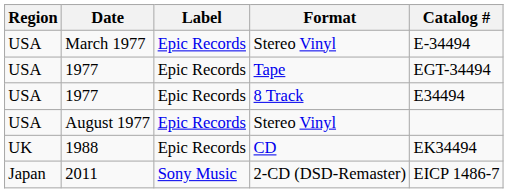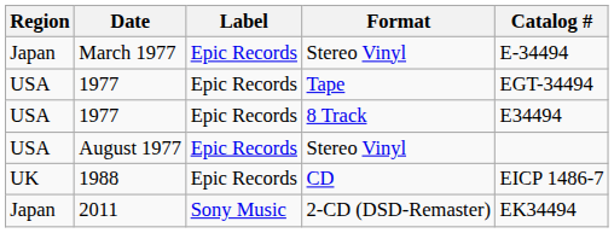March 1977 | Region: USA -> Japan
1988 | Catalog #: EK34494 -> EICP 1486-7
2011 | Catalog #: EICP 1486-7 -> EK34494
